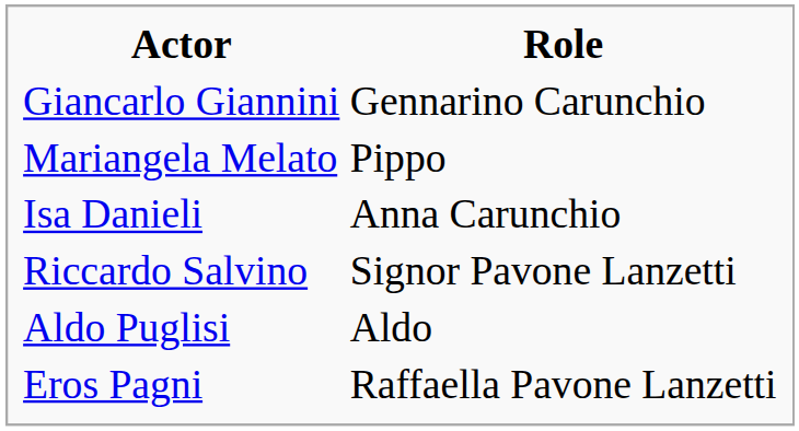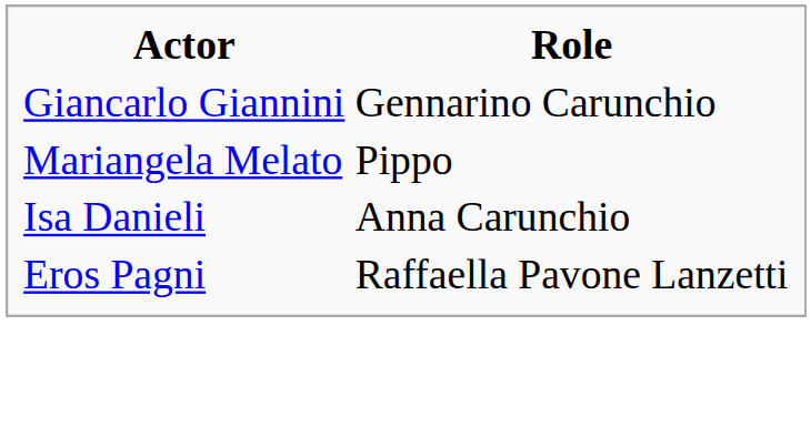- row: Riccardo Salvino | Signor Pavone Lanzetti
- row: Aldo Puglisi | Aldo
